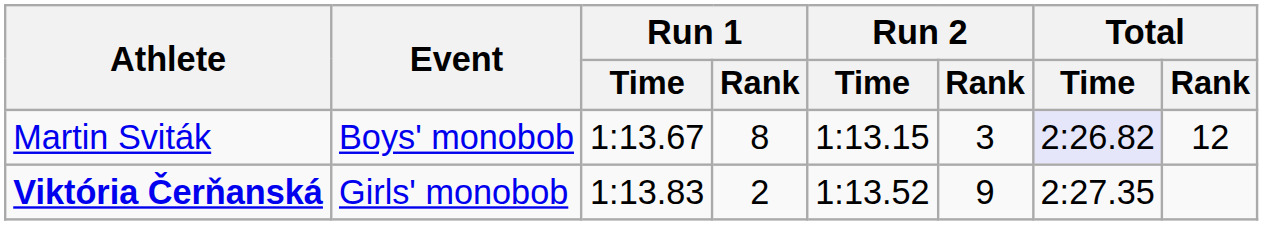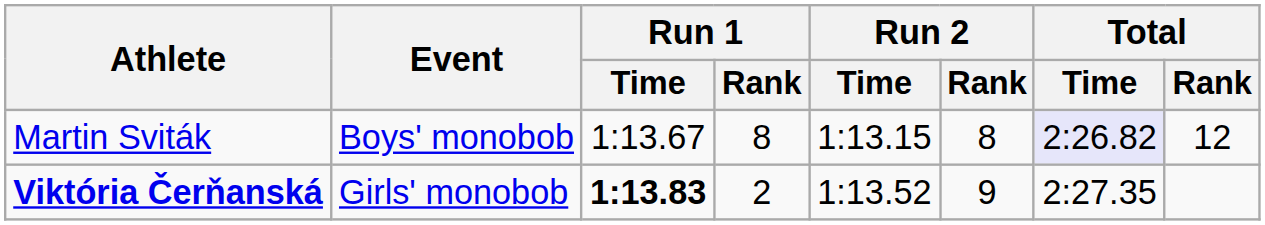Martin Sviták | Run 2 / Rank: 3 -> 8
Viktória Čerňanská | Run 1 / Time: normal -> bold
